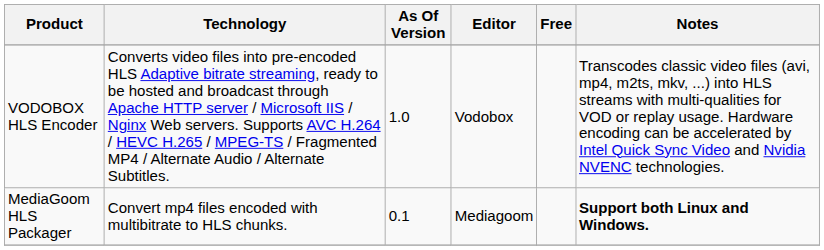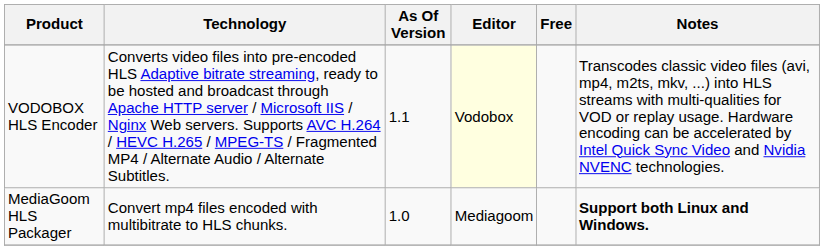VODOBOX HLS Encoder | As Of Version: 1.0 -> 1.1
VODOBOX HLS Encoder | Editor: no background -> lightyellow background
MediaGoom HLS Packager | As Of Version: 0.1 -> 1.0
